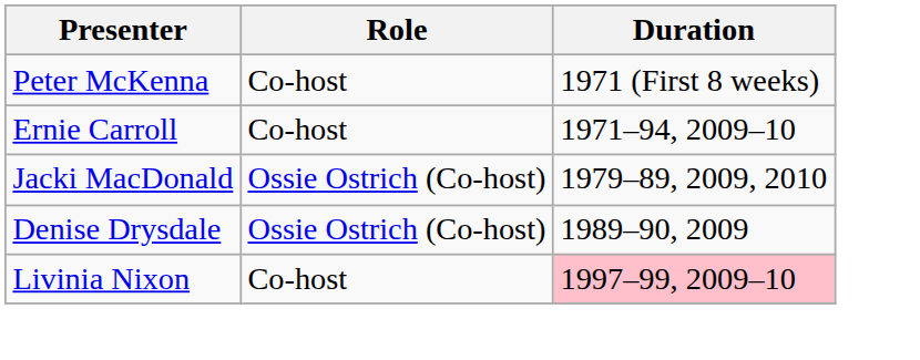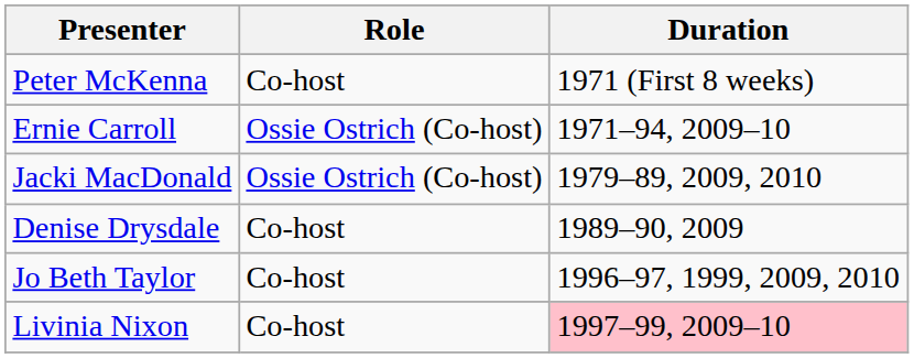Ernie Carroll | Role: Co-host -> Ossie Ostrich (Co-host)
Denise Drysdale | Role: Ossie Ostrich (Co-host) -> Co-host
+ row: Jo Beth Taylor | Co-host | 1996–97, 1999, 2009, 2010
